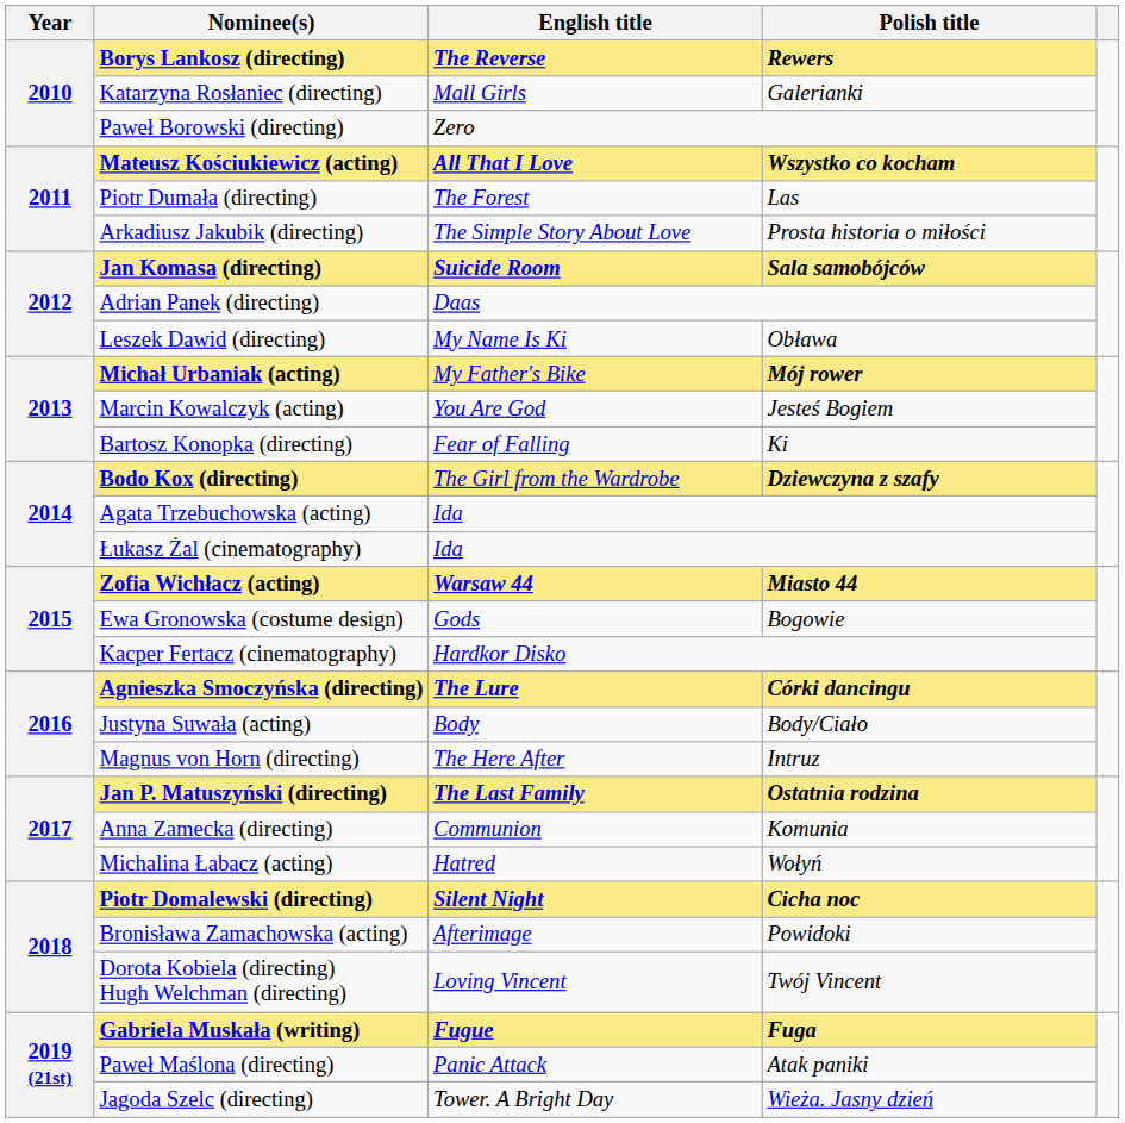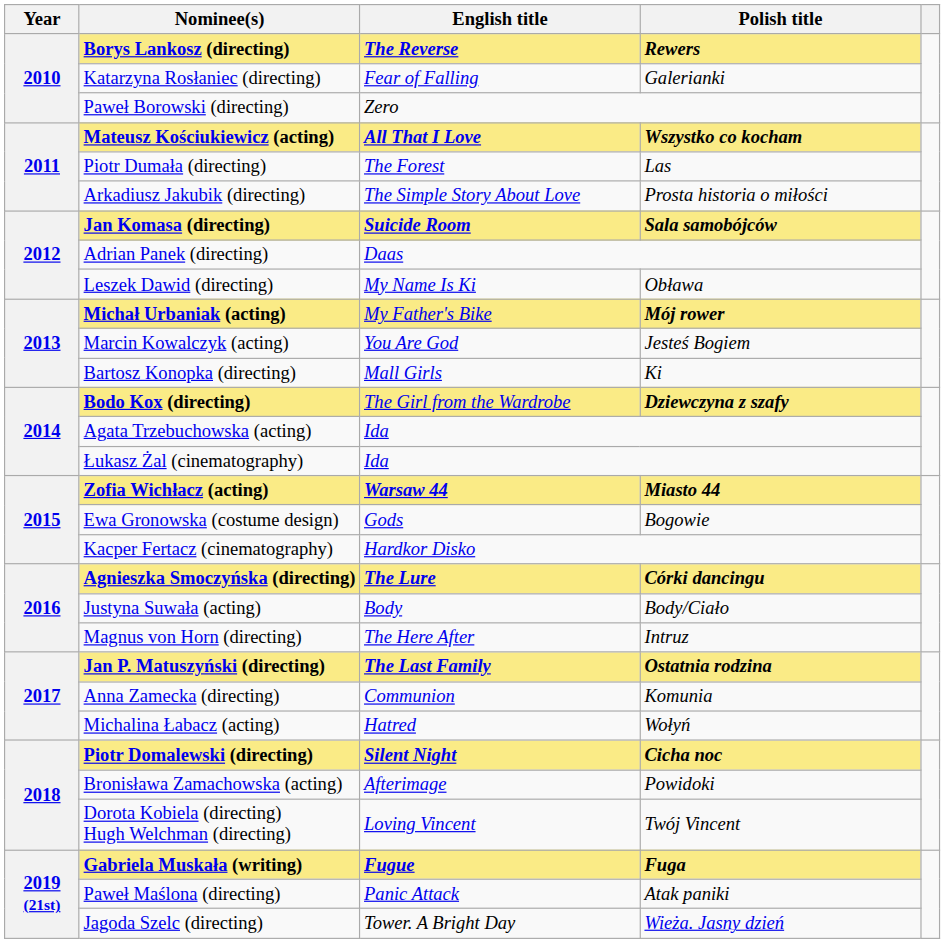Katarzyna Rosłaniec (directing) | English title: Mall Girls -> Fear of Falling
Bartosz Konopka (directing) | English title: Fear of Falling -> Mall Girls
